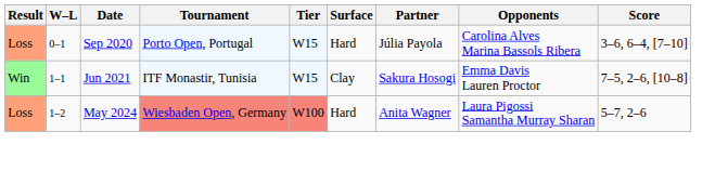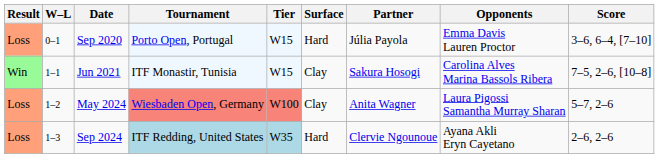Sep 2020 | Opponents: Carolina Alves Marina Bassols Ribera -> Emma Davis Lauren Proctor
Jun 2021 | Opponents: Emma Davis Lauren Proctor -> Carolina Alves Marina Bassols Ribera
May 2024 | Surface: Hard -> Clay
+ row: Loss | 1–3 | Sep 2024 | ITF Redding, United States | W35 | Hard | Clervie Ngounoue | Ayana Akli Eryn Cayetano | 2–6, 2–6
